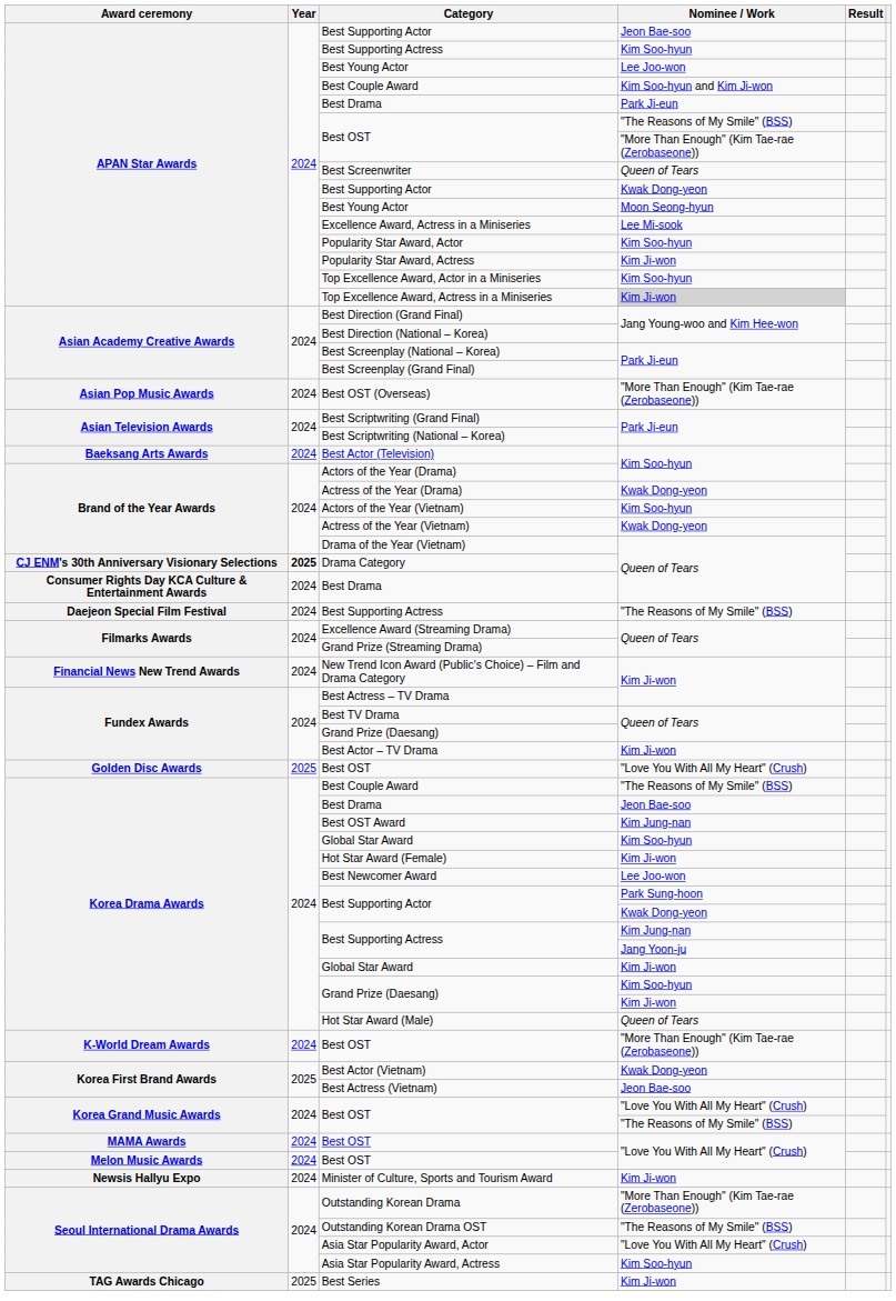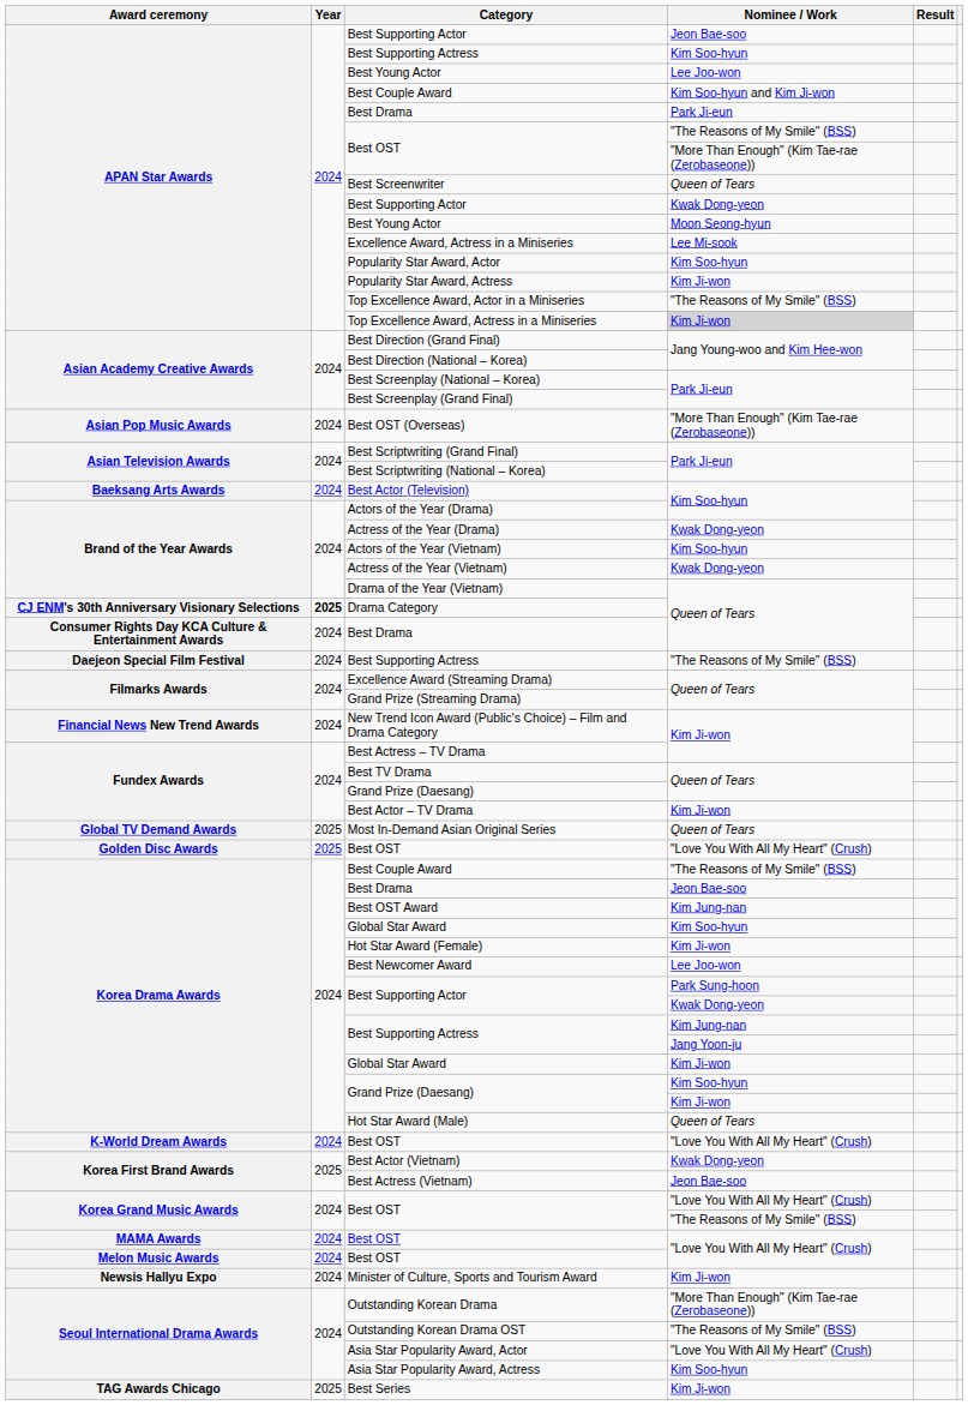Top Excellence Award, Actor in a Miniseries | Nominee / Work: Kim Soo-hyun -> "The Reasons of My Smile" (BSS)
+ row: Global TV Demand Awards | 2025 | Most In-Demand Asian Original Series | Queen of Tears
K-World Dream Awards / Best OST | Nominee / Work: "More Than Enough" (Kim Tae-rae (Zerobaseone)) -> "Love You With All My Heart" (Crush)
